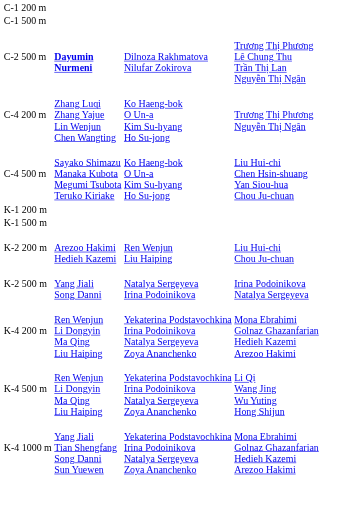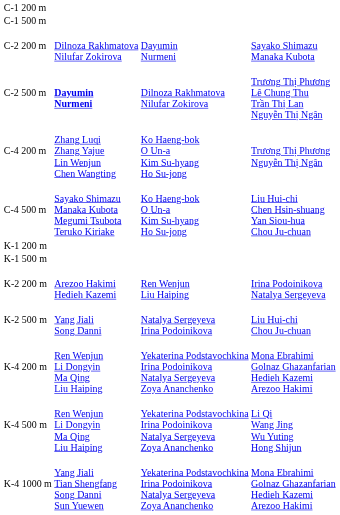+ row: C-2 200 m | Dilnoza Rakhmatova Nilufar Zokirova | Dayumin Nurmeni | Sayako Shimazu Manaka Kubota
K-2 200 m | column 4: Liu Hui-chi Chou Ju-chuan -> Irina Podoinikova Natalya Sergeyeva
K-2 500 m | column 4: Irina Podoinikova Natalya Sergeyeva -> Liu Hui-chi Chou Ju-chuan
